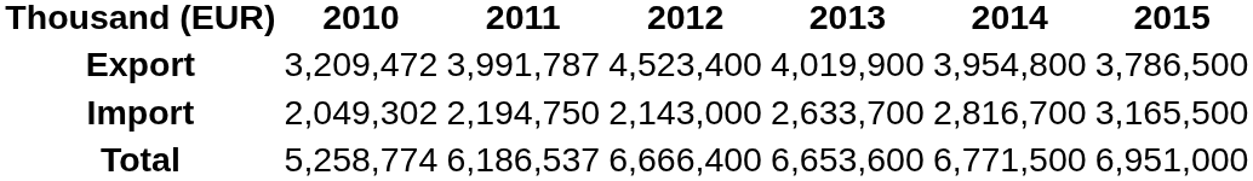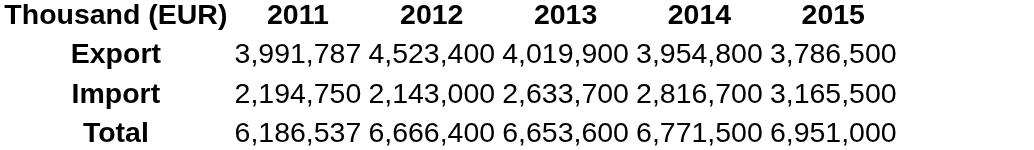- column: 2010 | 3,209,472 | 2,049,302 | 5,258,774
